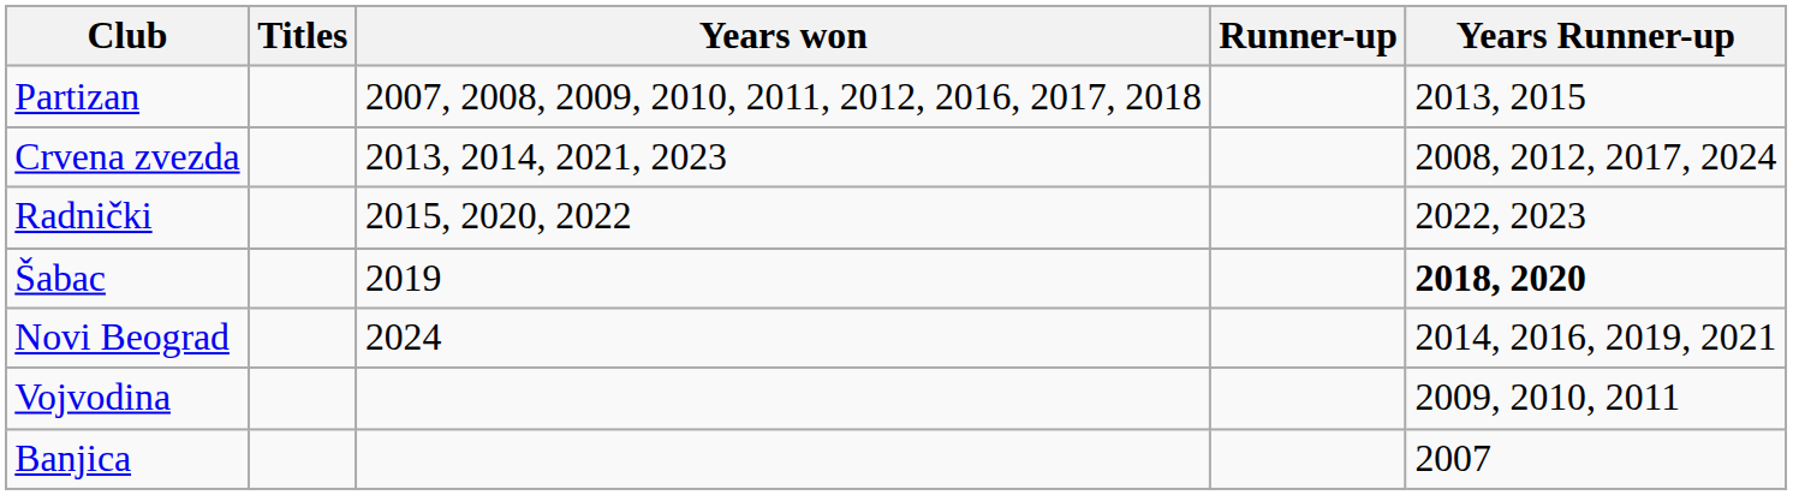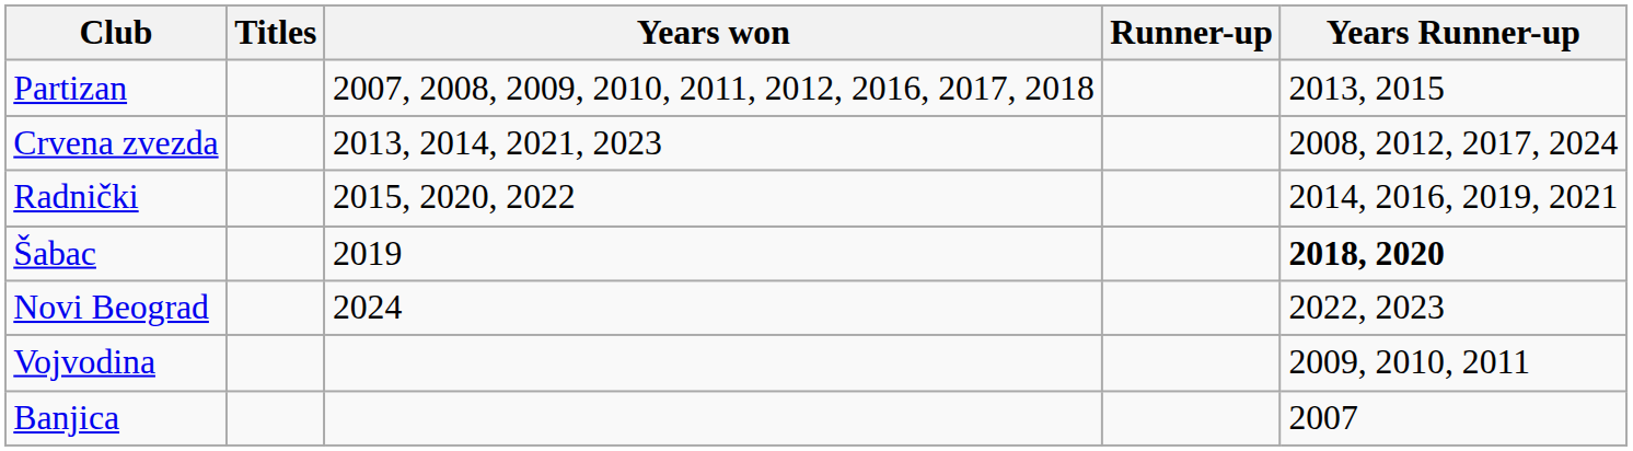Radnički | Years Runner-up: 2022, 2023 -> 2014, 2016, 2019, 2021
Novi Beograd | Years Runner-up: 2014, 2016, 2019, 2021 -> 2022, 2023
